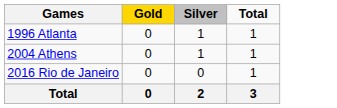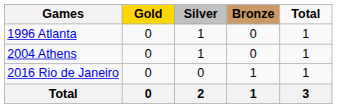+ column: Bronze | 0 | 0 | 1 | 1
